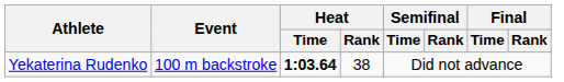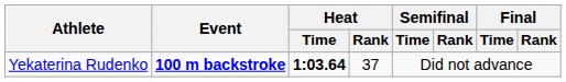Yekaterina Rudenko | Event: normal -> bold
Yekaterina Rudenko | Heat / Rank: 38 -> 37
